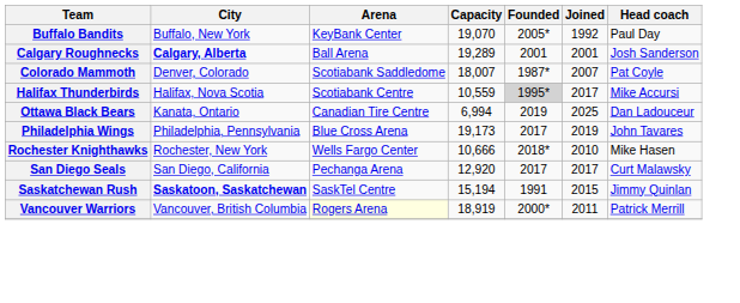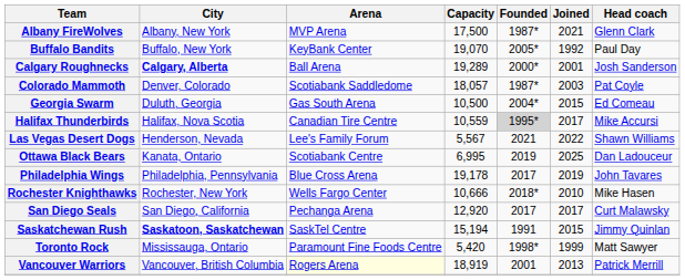+ row: Albany FireWolves | Albany, New York | MVP Arena | 17,500 | 1987* | 2021 | Glenn Clark
Calgary Roughnecks | Founded: 2001 -> 2000*
Colorado Mammoth | Capacity: 18,007 -> 18,057
Colorado Mammoth | Joined: 2007 -> 2003
+ row: Georgia Swarm | Duluth, Georgia | Gas South Arena | 10,500 | 2004* | 2015 | Ed Comeau
Halifax Thunderbirds | Arena: Scotiabank Centre -> Canadian Tire Centre
+ row: Las Vegas Desert Dogs | Henderson, Nevada | Lee's Family Forum | 5,567 | 2021 | 2022 | Shawn Williams
Ottawa Black Bears | Arena: Canadian Tire Centre -> Scotiabank Centre
Ottawa Black Bears | Capacity: 6,994 -> 6,995
Philadelphia Wings | Capacity: 19,173 -> 19,178
+ row: Toronto Rock | Mississauga, Ontario | Paramount Fine Foods Centre | 5,420 | 1998* | 1999 | Matt Sawyer
Vancouver Warriors | Founded: 2000* -> 2001
Vancouver Warriors | Joined: 2011 -> 2013
